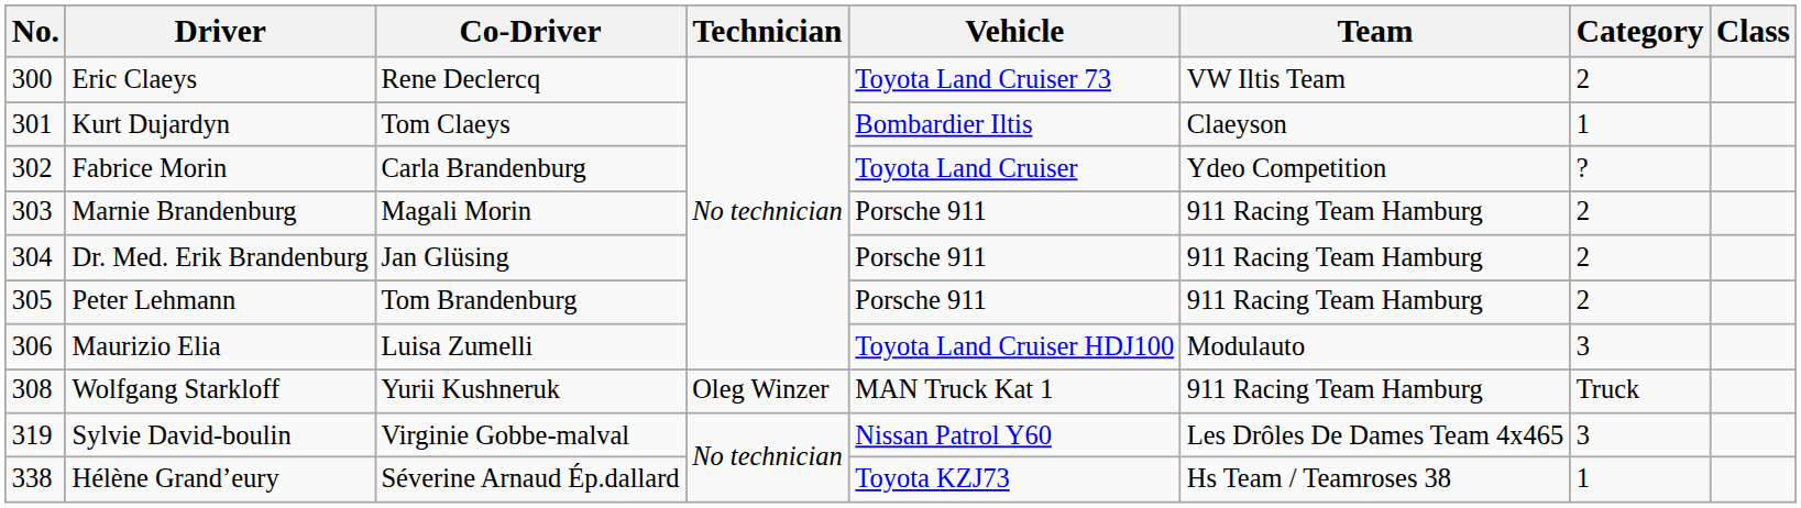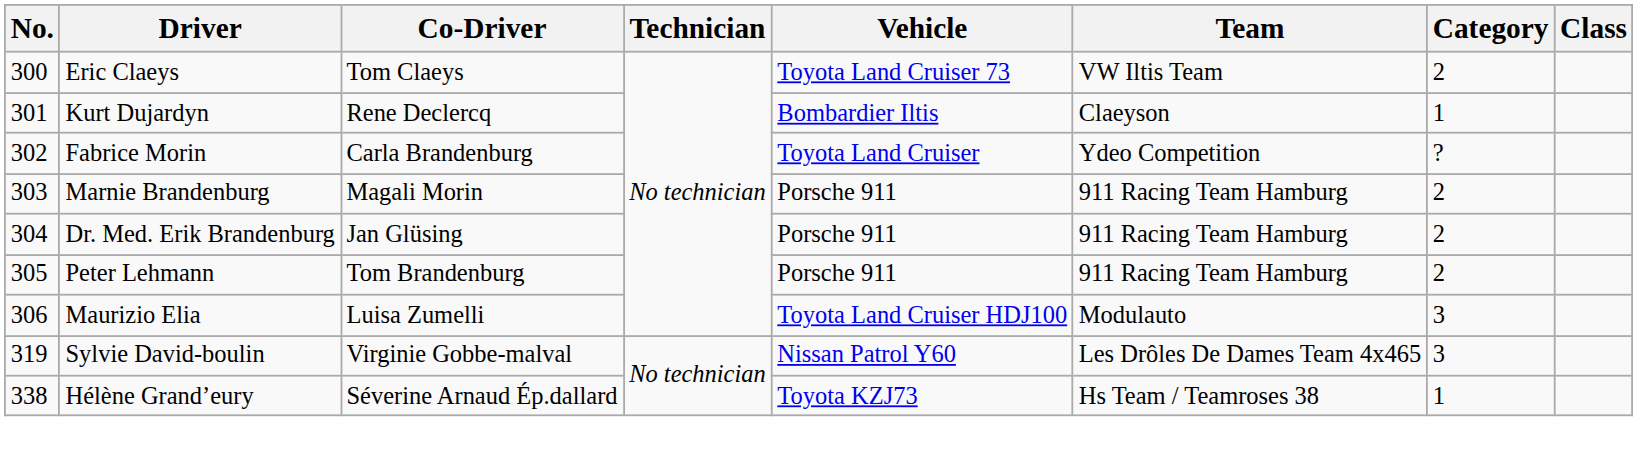Eric Claeys | Co-Driver: Rene Declercq -> Tom Claeys
Kurt Dujardyn | Co-Driver: Tom Claeys -> Rene Declercq
- row: 308 | Wolfgang Starkloff | Yurii Kushneruk | Oleg Winzer | MAN Truck Kat 1 | 911 Racing Team Hamburg | Truck
